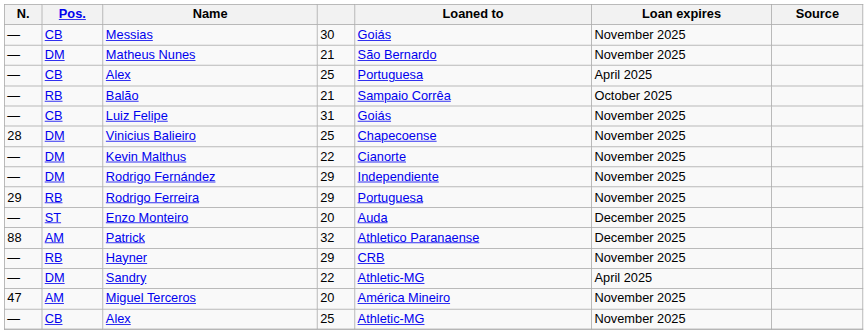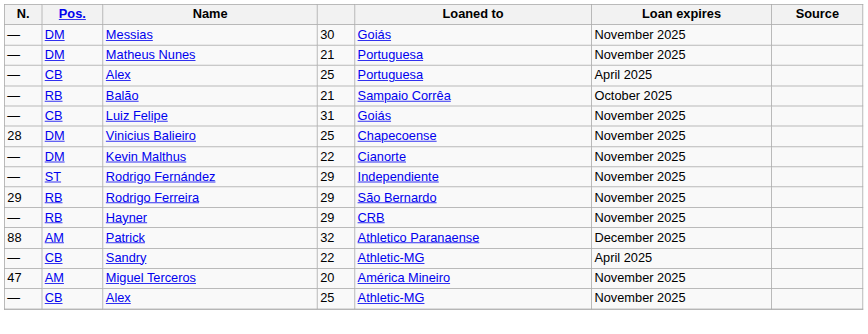Messias | Pos.: CB -> DM
Matheus Nunes | Loaned to: São Bernardo -> Portuguesa
Rodrigo Fernández | Pos.: DM -> ST
Rodrigo Ferreira | Loaned to: Portuguesa -> São Bernardo
- row: — | ST | Enzo Monteiro | 20 | Auda | December 2025
rows swapped: Patrick <-> Hayner
Sandry | Pos.: DM -> CB
